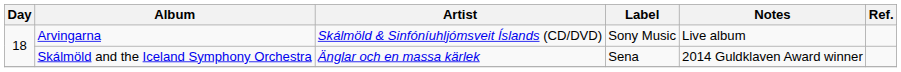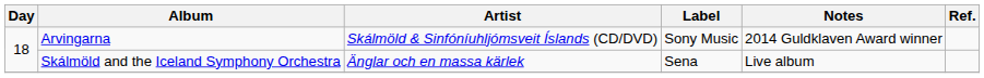Arvingarna | Notes: Live album -> 2014 Guldklaven Award winner
Skálmöld and the Iceland Symphony Orchestra | Notes: 2014 Guldklaven Award winner -> Live album
